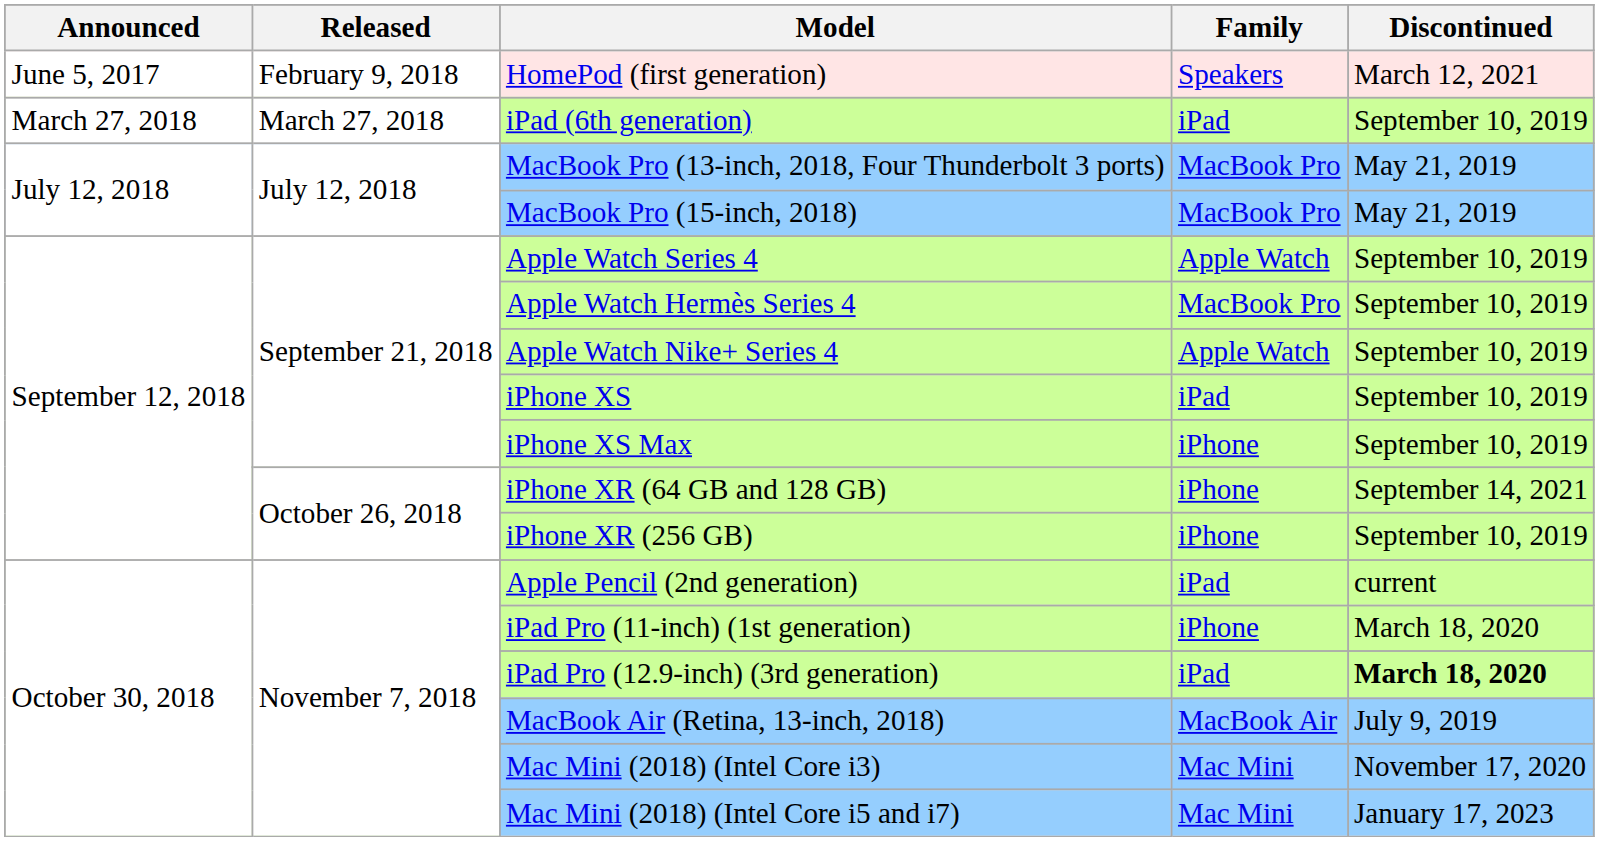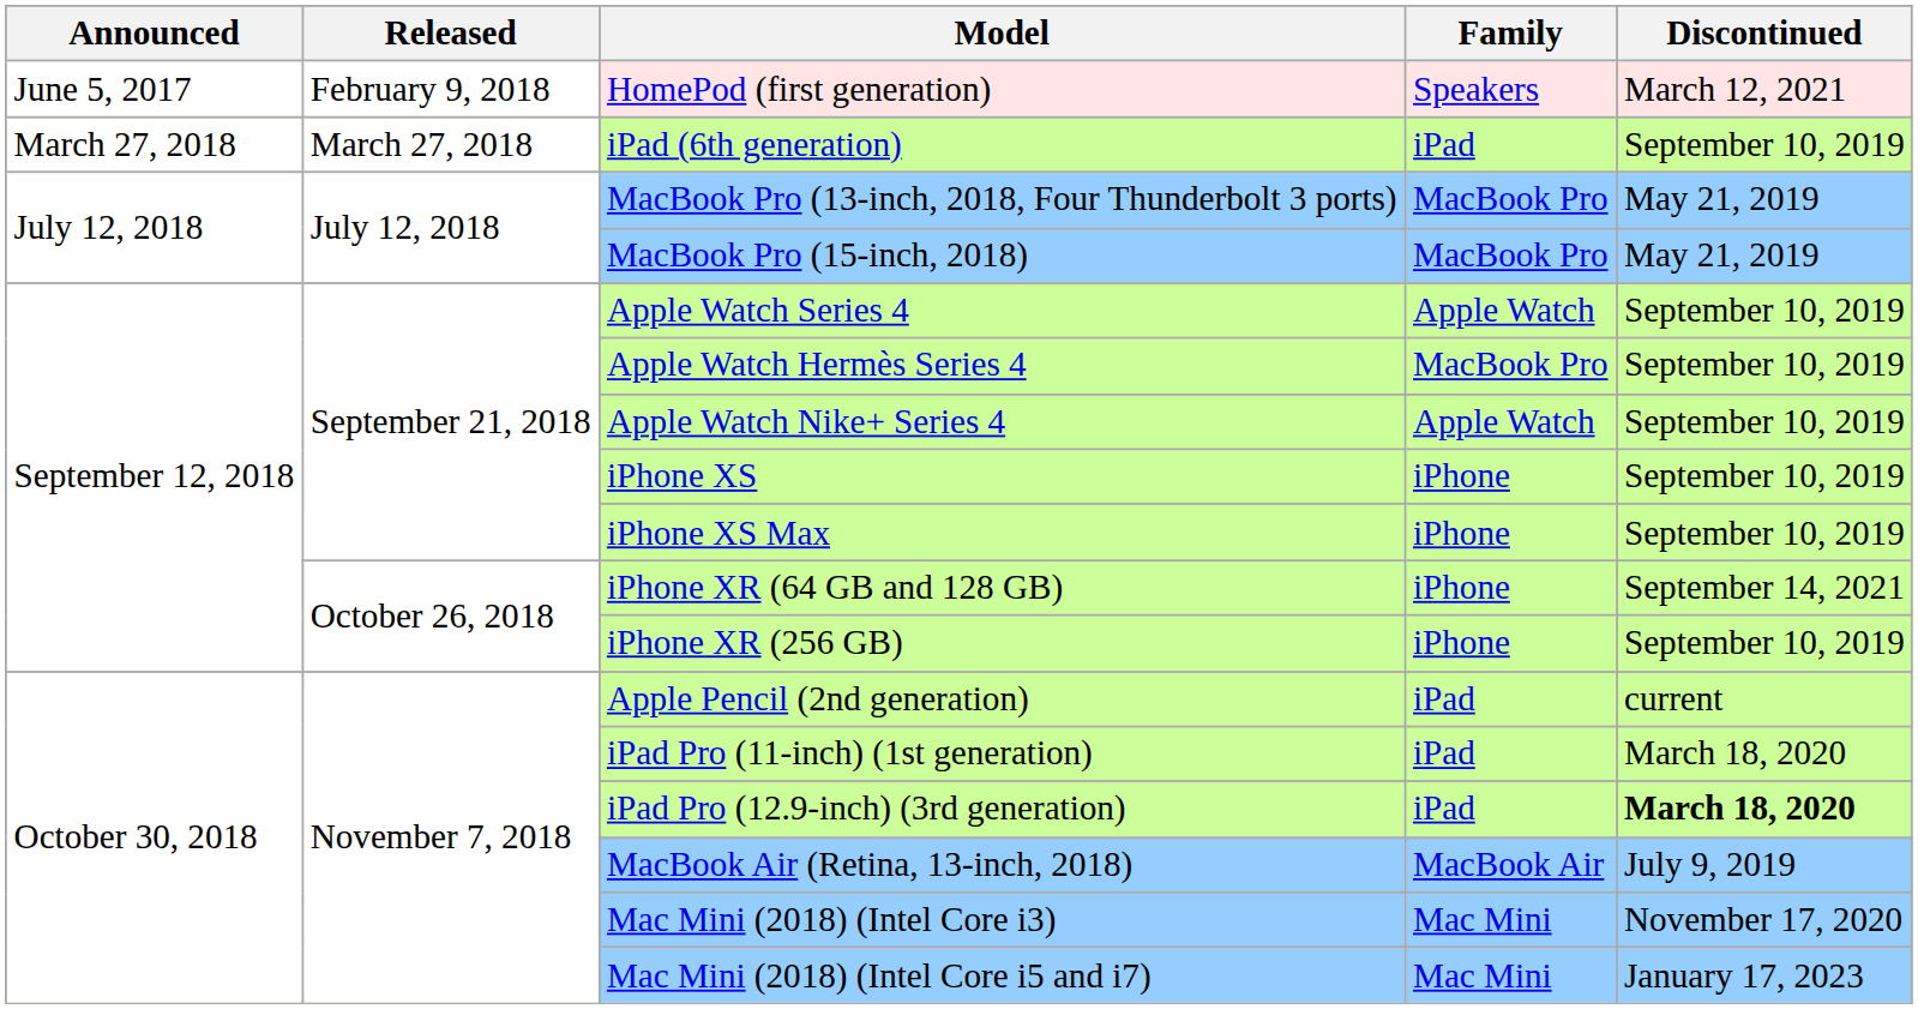iPhone XS | Family: iPad -> iPhone
iPad Pro (11-inch) (1st generation) | Family: iPhone -> iPad
